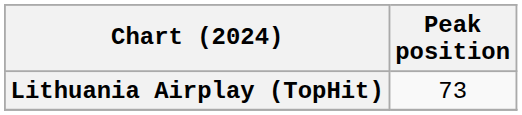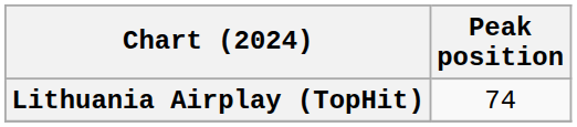Lithuania Airplay (TopHit) | Peak position: 73 -> 74
